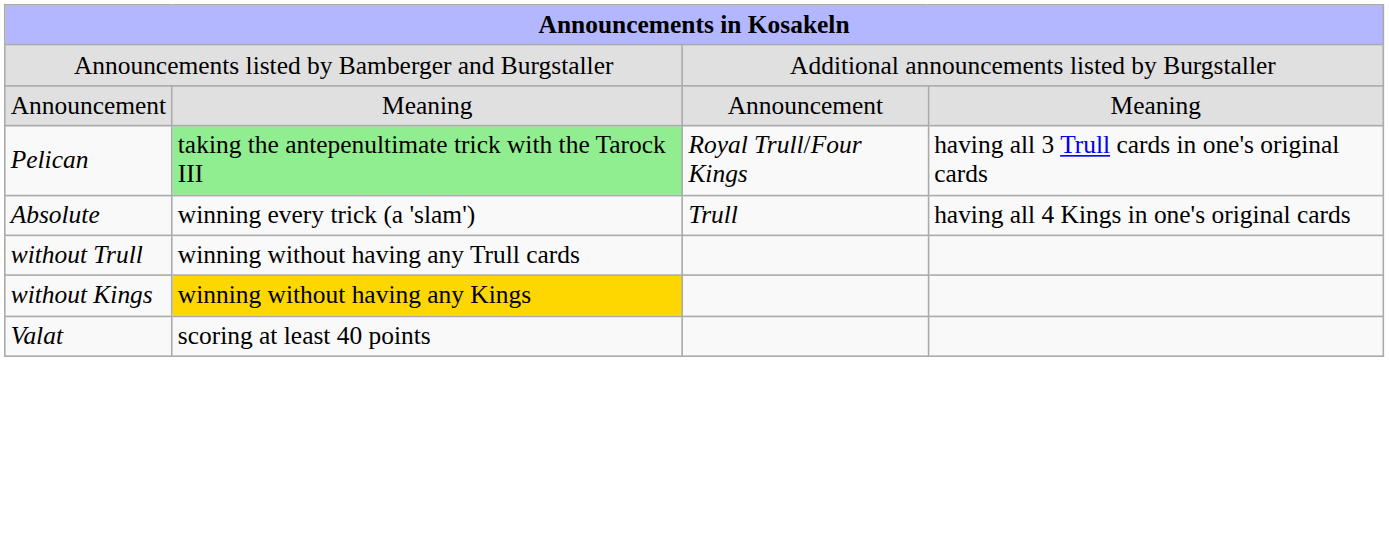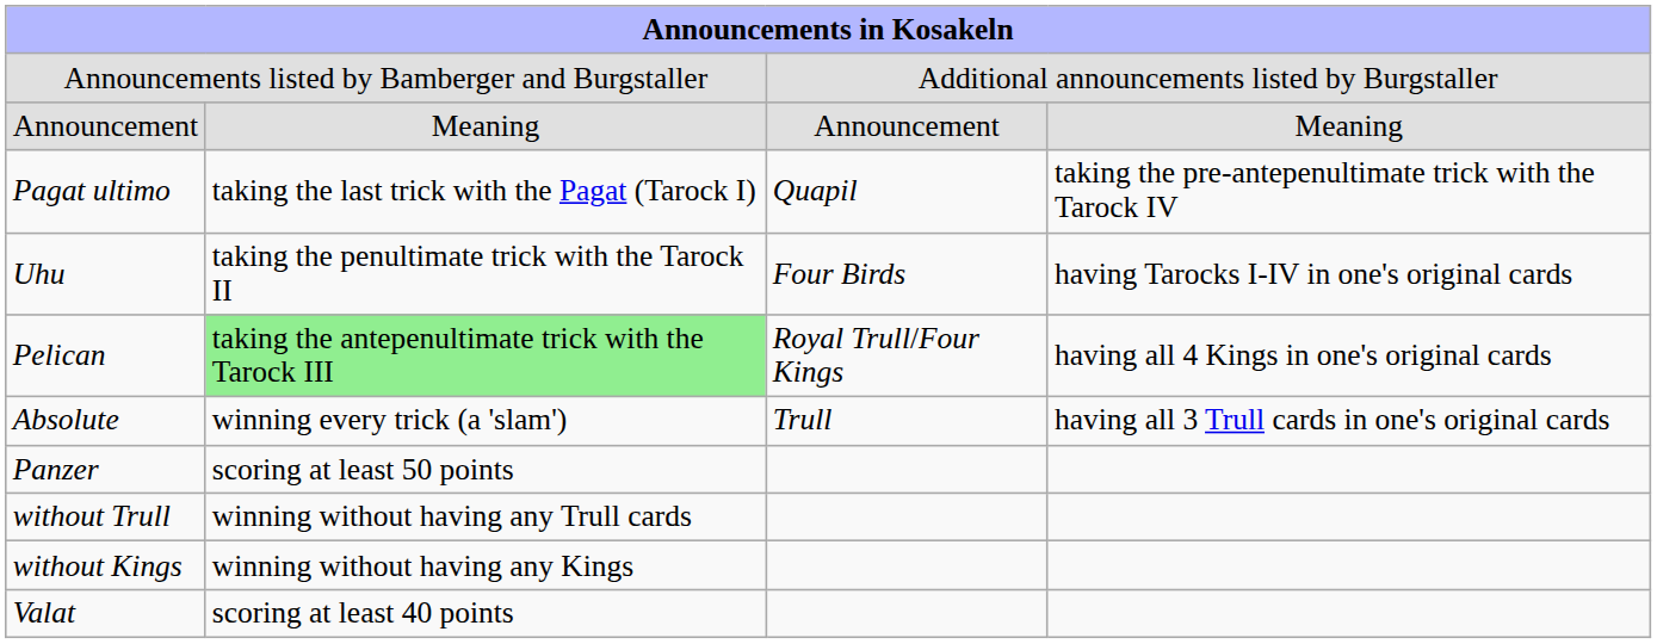+ row: Pagat ultimo | taking the last trick with the Pagat (Tarock I) | Quapil | taking the pre-antepenultimate trick with the Tarock IV
+ row: Uhu | taking the penultimate trick with the Tarock II | Four Birds | having Tarocks I-IV in one's original cards
Pelican | column 4: having all 3 Trull cards in one's original cards -> having all 4 Kings in one's original cards
Absolute | column 4: having all 4 Kings in one's original cards -> having all 3 Trull cards in one's original cards
+ row: Panzer | scoring at least 50 points
without Kings | column 2: gold background -> no background
